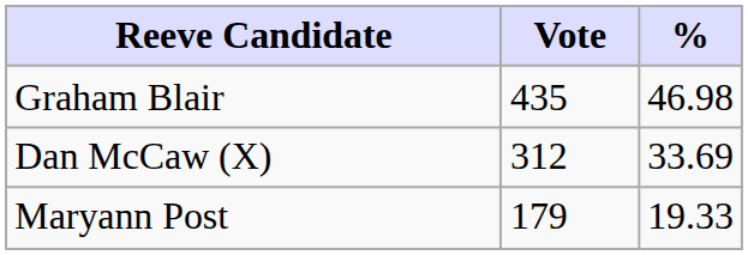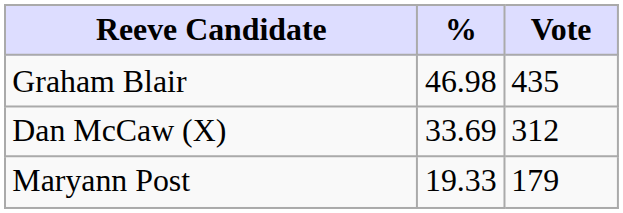columns swapped: Vote <-> %
